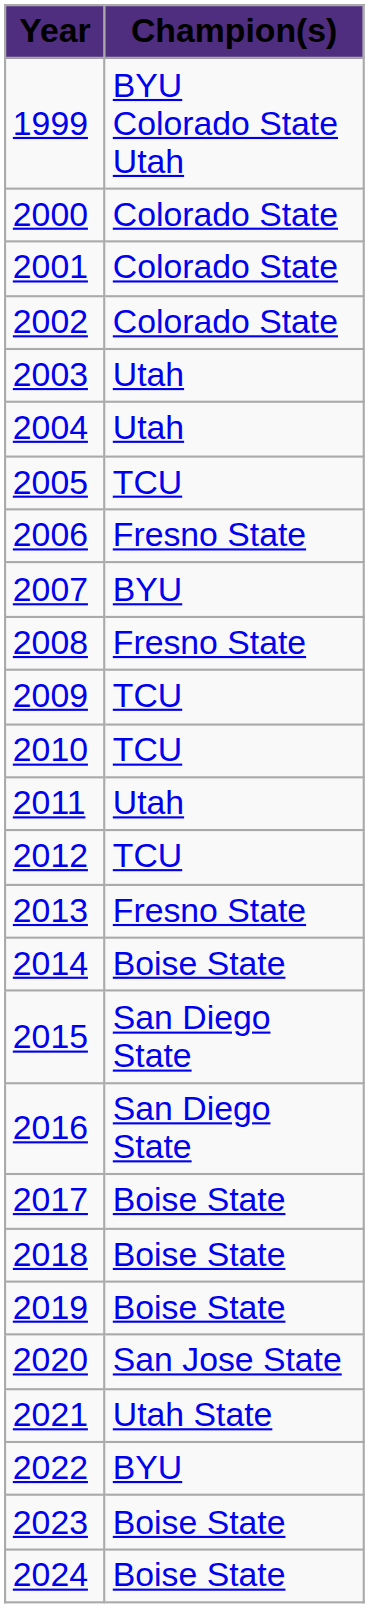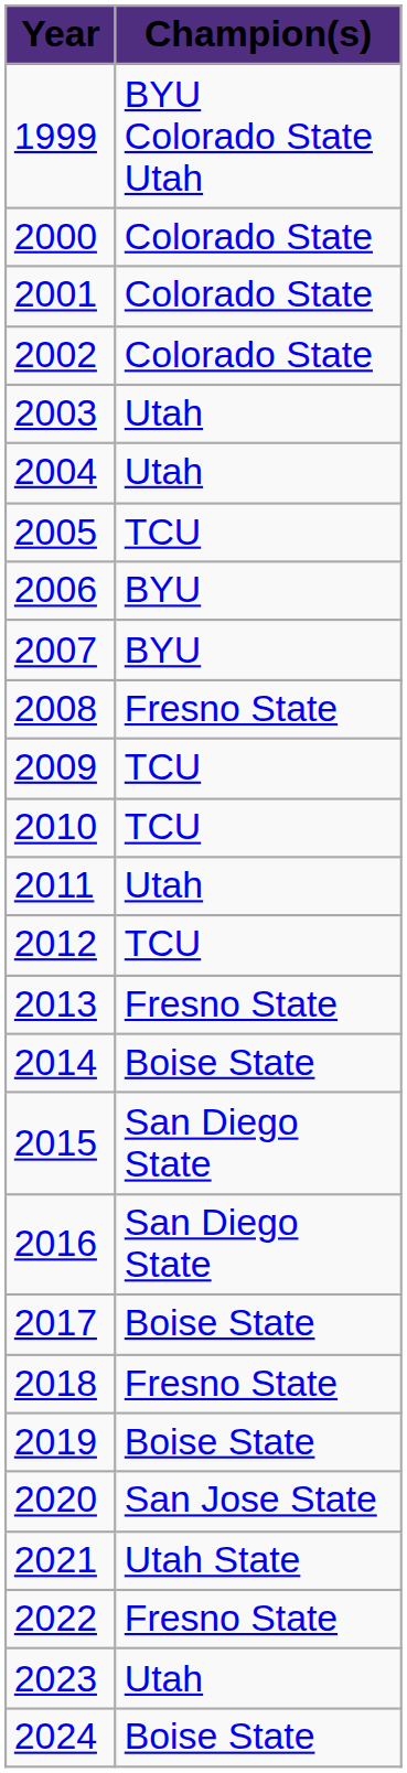2006 | Champion(s): Fresno State -> BYU
2018 | Champion(s): Boise State -> Fresno State
2022 | Champion(s): BYU -> Fresno State
2023 | Champion(s): Boise State -> Utah
